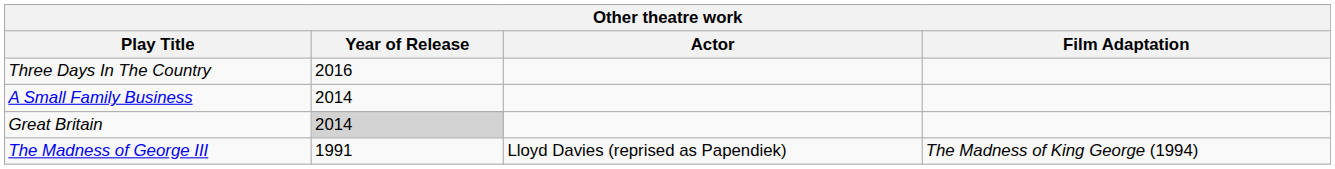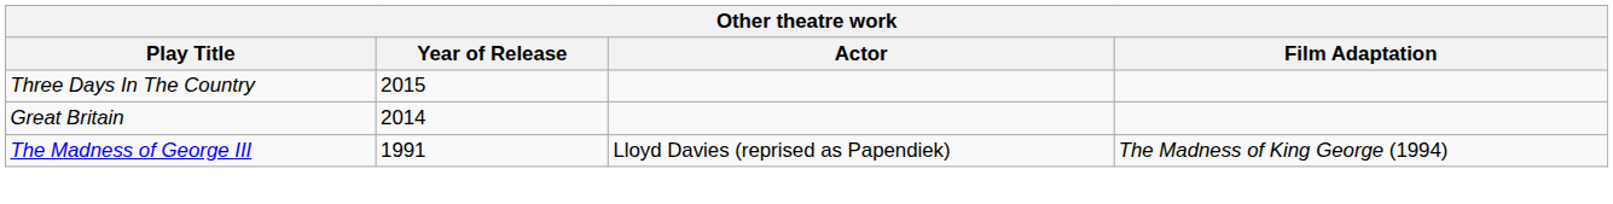Three Days In The Country | Year of Release: 2016 -> 2015
- row: A Small Family Business | 2014
Great Britain | Year of Release: lightgrey background -> no background
